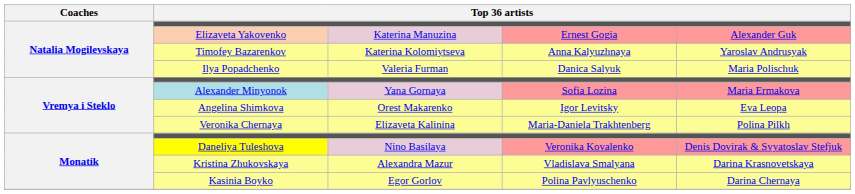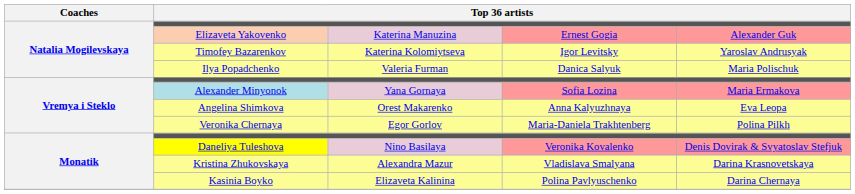Timofey Bazarenkov | column 4: Anna Kalyuzhnaya -> Igor Levitsky
Angelina Shimkova | column 4: Igor Levitsky -> Anna Kalyuzhnaya
Veronika Chernaya | column 3: Elizaveta Kalinina -> Egor Gorlov
Kasinia Boyko | column 3: Egor Gorlov -> Elizaveta Kalinina
